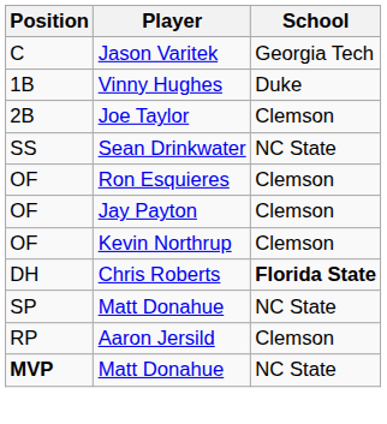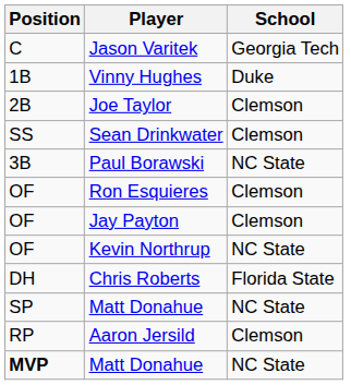Sean Drinkwater | School: NC State -> Clemson
+ row: 3B | Paul Borawski | NC State
Kevin Northrup | School: Clemson -> NC State
Chris Roberts | School: bold -> normal
